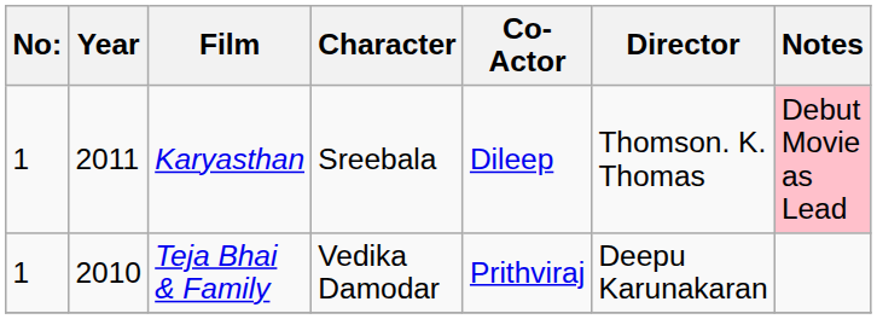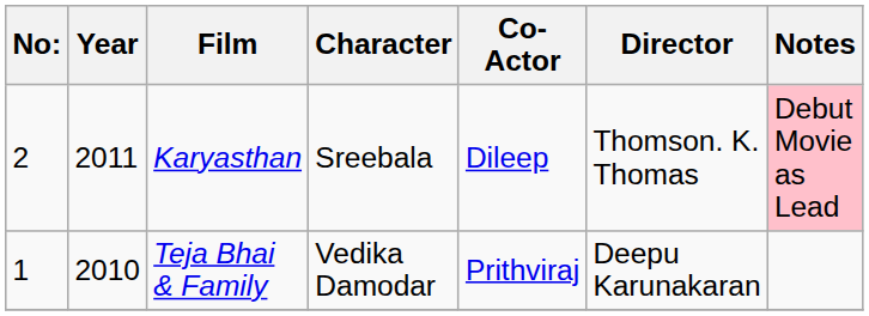Karyasthan | No:: 1 -> 2
